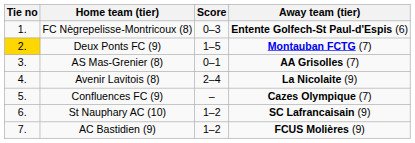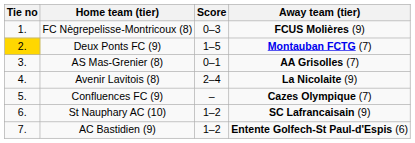FC Nègrepelisse-Montricoux (8) | Away team (tier): Entente Golfech-St Paul-d'Espis (6) -> FCUS Molières (9)
AC Bastidien (9) | Away team (tier): FCUS Molières (9) -> Entente Golfech-St Paul-d'Espis (6)
